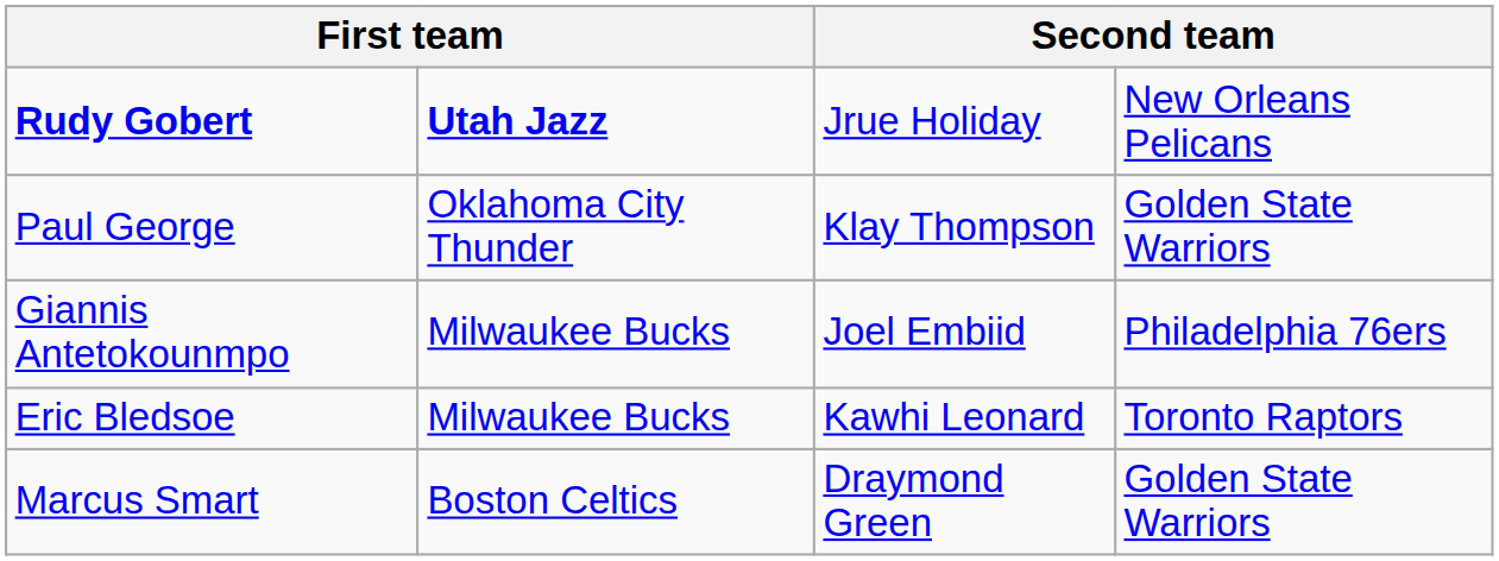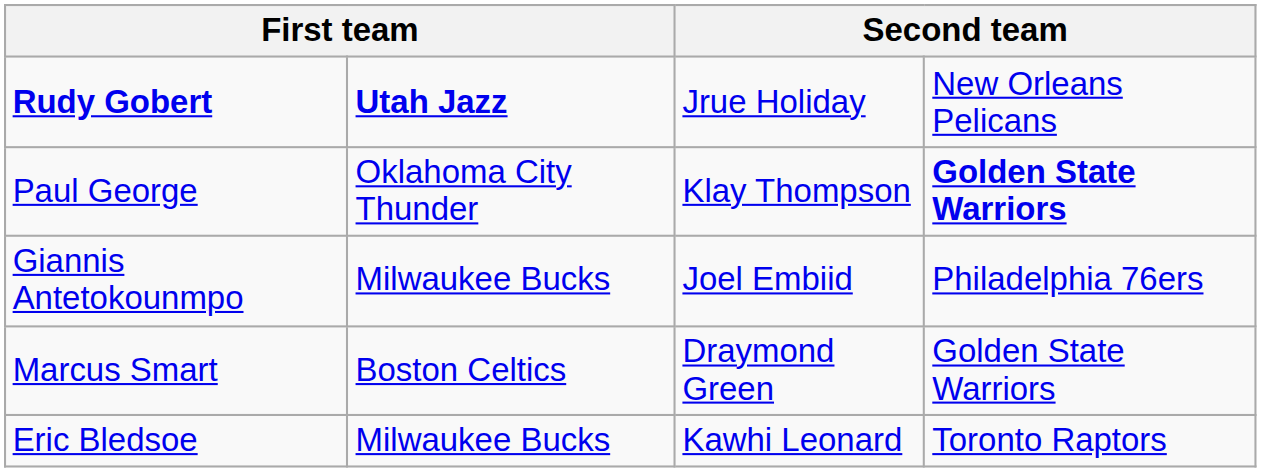Paul George | column 4: normal -> bold
rows swapped: Marcus Smart <-> Eric Bledsoe
